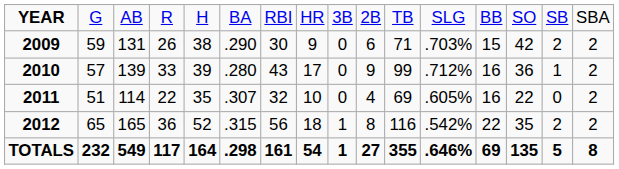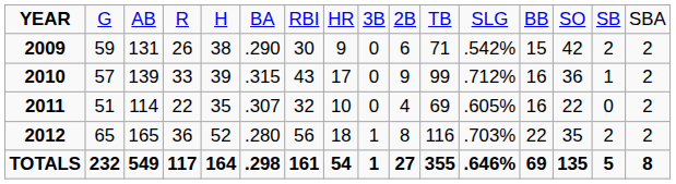2009 | column 12: .703% -> .542%
2010 | column 6: .280 -> .315
2012 | column 6: .315 -> .280
2012 | column 12: .542% -> .703%
